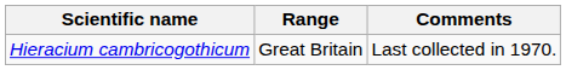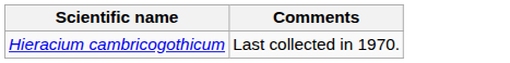- column: Range | Great Britain
